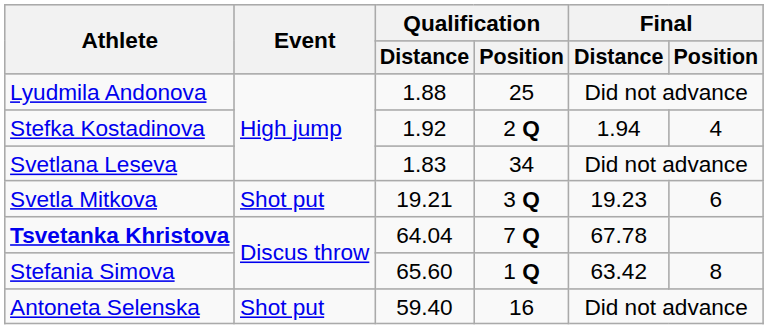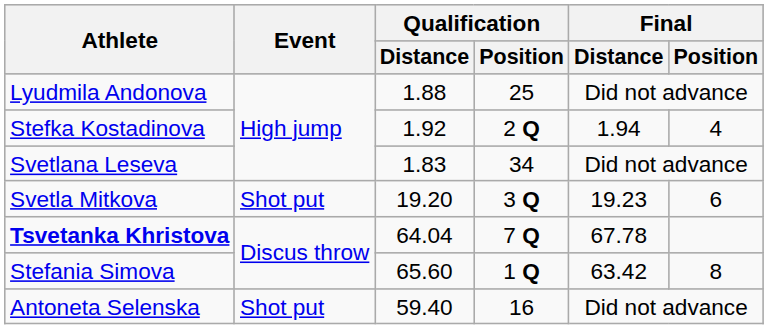Svetla Mitkova | Qualification / Distance: 19.21 -> 19.20
